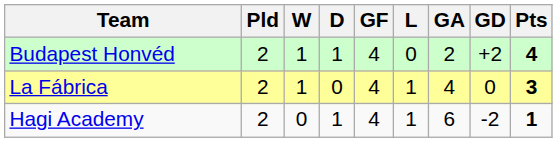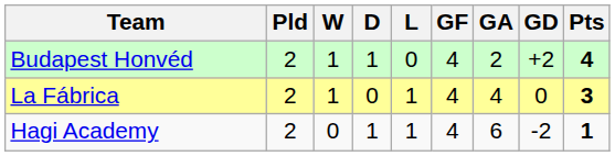columns swapped: L <-> GF
